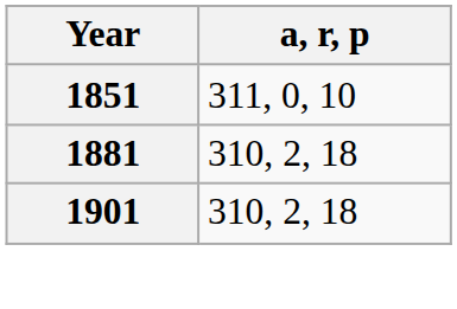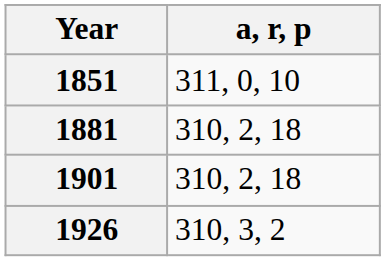+ row: 1926 | 310, 3, 2
